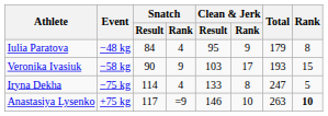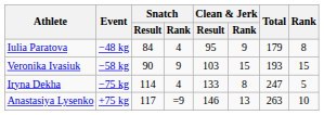Veronika Ivasiuk | Clean & Jerk / Rank: 17 -> 15
Anastasiya Lysenko | Clean & Jerk / Rank: 10 -> 13
Anastasiya Lysenko | Rank: bold -> normal
